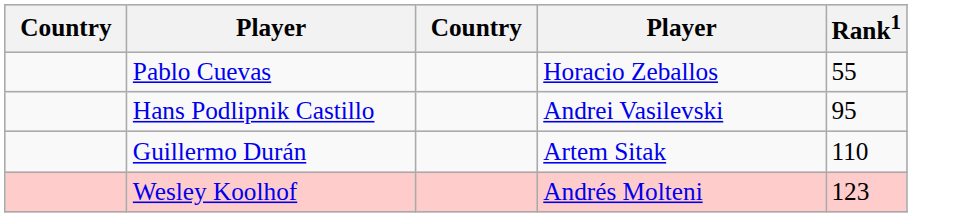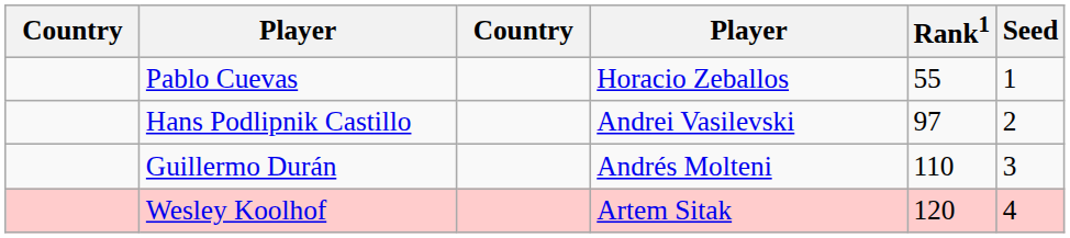+ column: Seed | 1 | 2 | 3 | 4
Hans Podlipnik Castillo | Rank1: 95 -> 97
Guillermo Durán | column 4: Artem Sitak -> Andrés Molteni
Wesley Koolhof | column 4: Andrés Molteni -> Artem Sitak
Wesley Koolhof | Rank1: 123 -> 120
